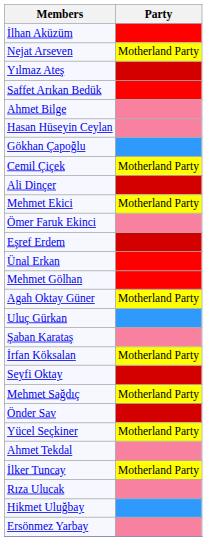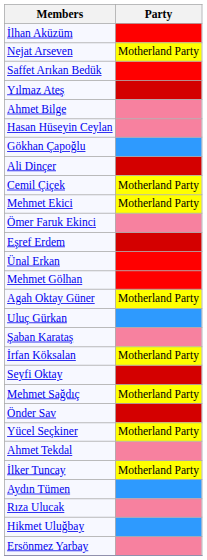rows swapped: Yılmaz Ateş <-> Saffet Arıkan Bedük
rows swapped: Cemil Çiçek <-> Ali Dinçer
+ row: Aydın Tümen
